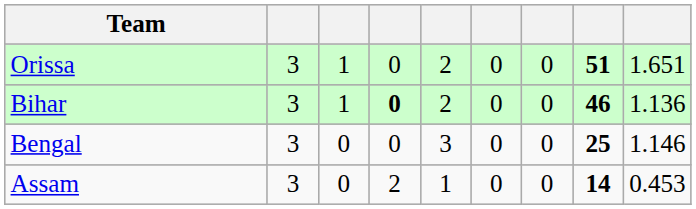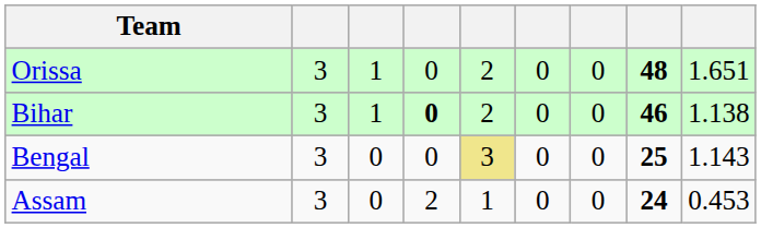Orissa | column 8: 51 -> 48
Bihar | column 9: 1.136 -> 1.138
Bengal | column 5: no background -> khaki background
Bengal | column 9: 1.146 -> 1.143
Assam | column 8: 14 -> 24
